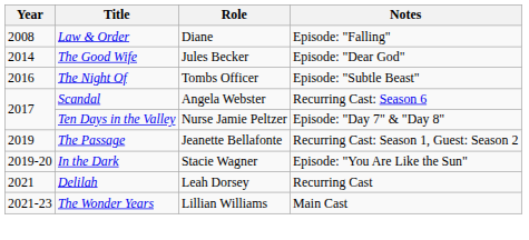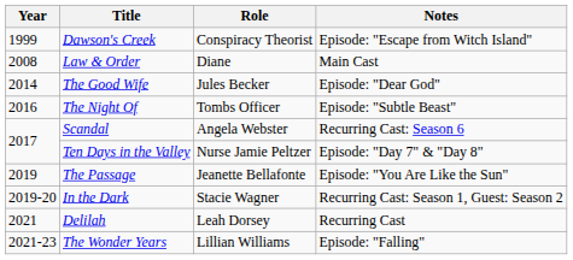+ row: 1999 | Dawson's Creek | Conspiracy Theorist | Episode: "Escape from Witch Island"
Law & Order | Notes: Episode: "Falling" -> Main Cast
The Passage | Notes: Recurring Cast: Season 1, Guest: Season 2 -> Episode: "You Are Like the Sun"
In the Dark | Notes: Episode: "You Are Like the Sun" -> Recurring Cast: Season 1, Guest: Season 2
The Wonder Years | Notes: Main Cast -> Episode: "Falling"
